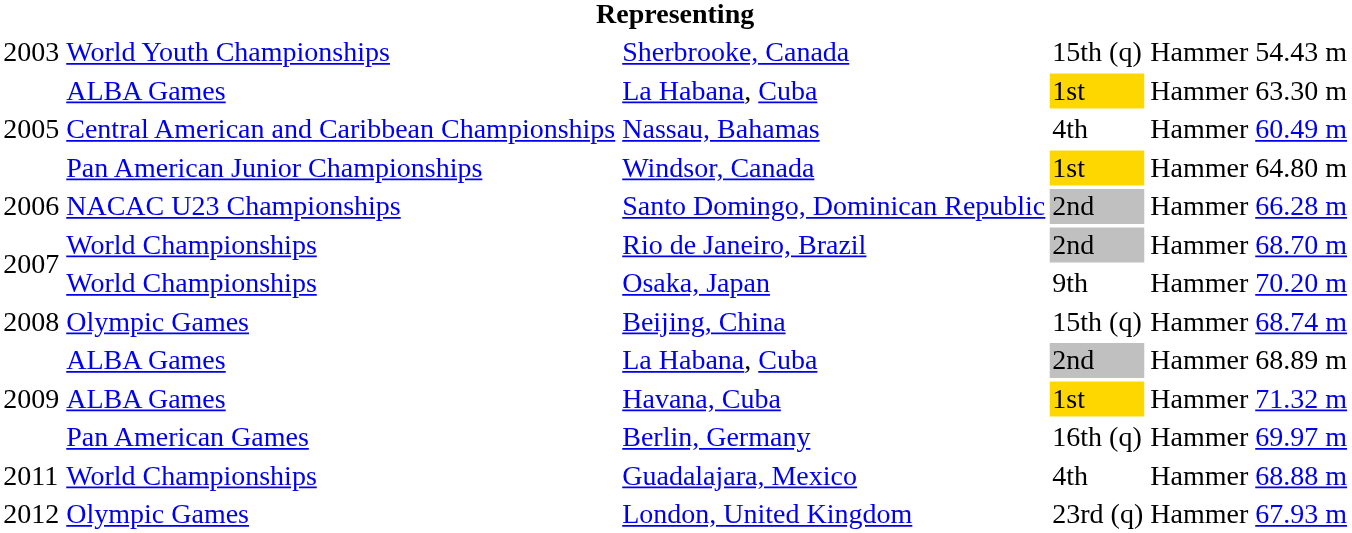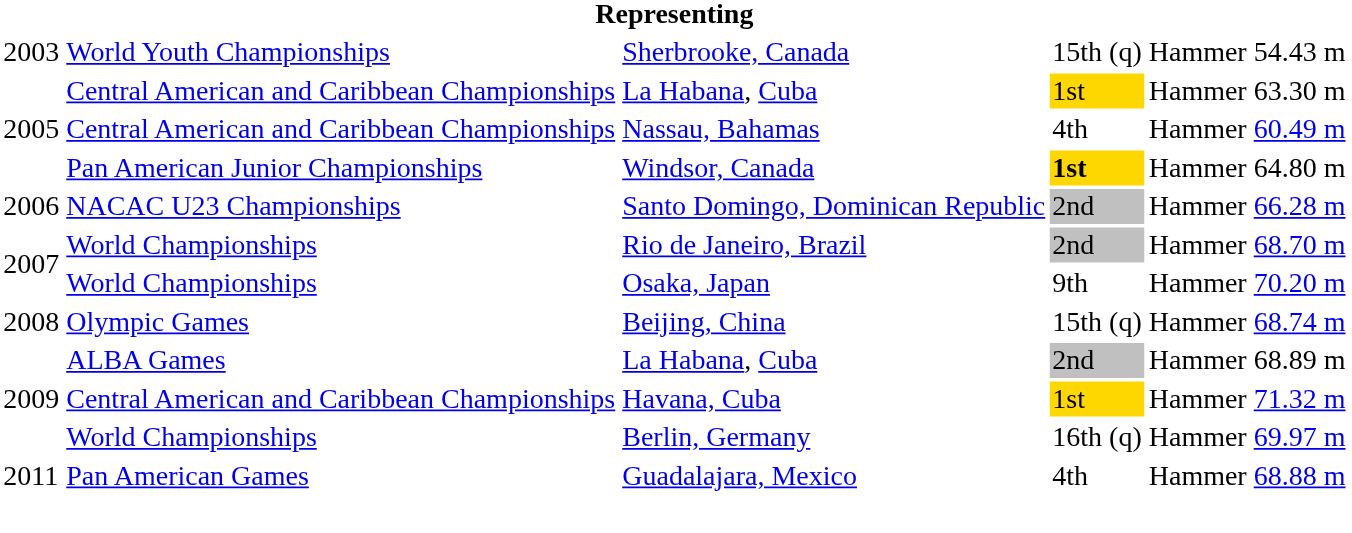2005 / La Habana, Cuba | column 2: ALBA Games -> Central American and Caribbean Championships
Windsor, Canada | column 4: normal -> bold
Havana, Cuba | column 2: ALBA Games -> Central American and Caribbean Championships
Berlin, Germany | column 2: Pan American Games -> World Championships
Guadalajara, Mexico | column 2: World Championships -> Pan American Games
- row: 2012 | Olympic Games | London, United Kingdom | 23rd (q) | Hammer | 67.93 m
